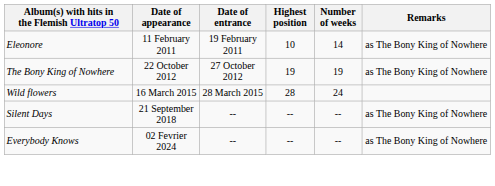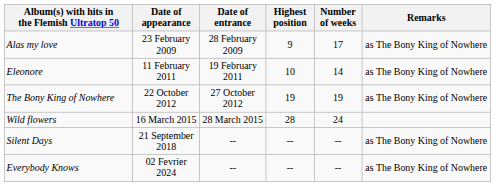+ row: Alas my love | 23 February 2009 | 28 February 2009 | 9 | 17 | as The Bony King of Nowhere
